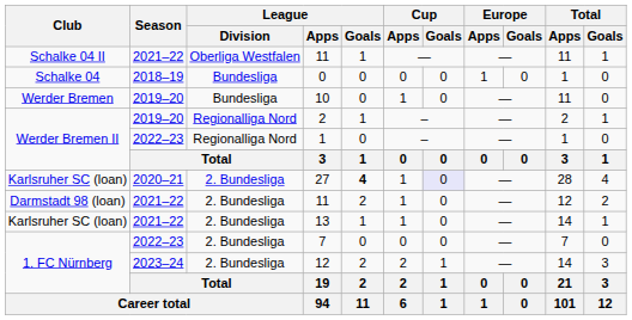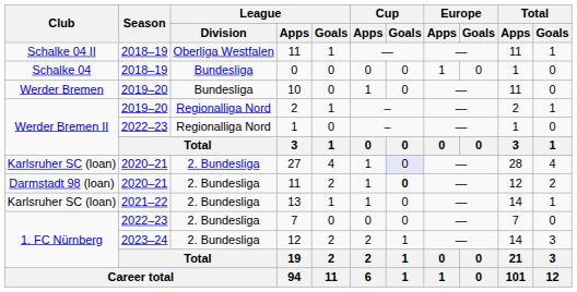Schalke 04 II / 11 | Season: 2021–22 -> 2018–19
27 | League / Goals: bold -> normal
Darmstadt 98 (loan) / 11 | Season: 2021–22 -> 2020–21
Darmstadt 98 (loan) / 11 | Cup / Goals: normal -> bold
